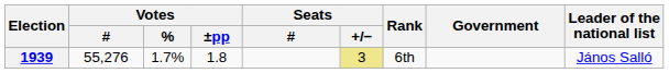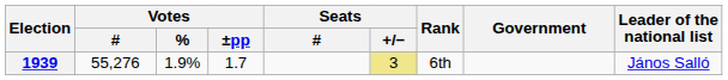1939 | Votes / %: 1.7% -> 1.9%
1939 | Votes / ±pp: 1.8 -> 1.7
